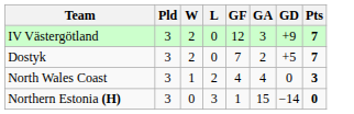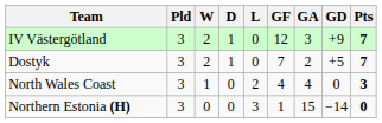+ column: D | 1 | 1 | 0 | 0
